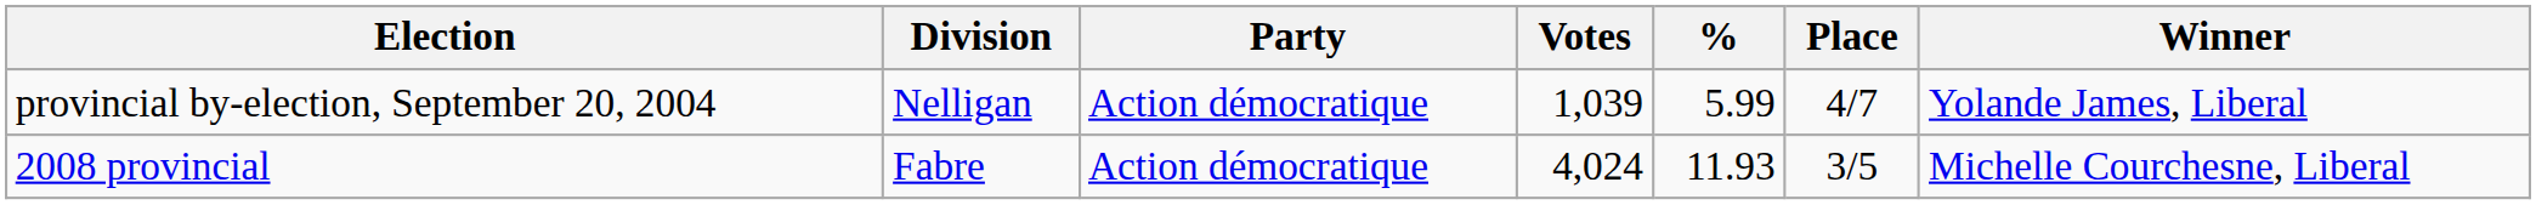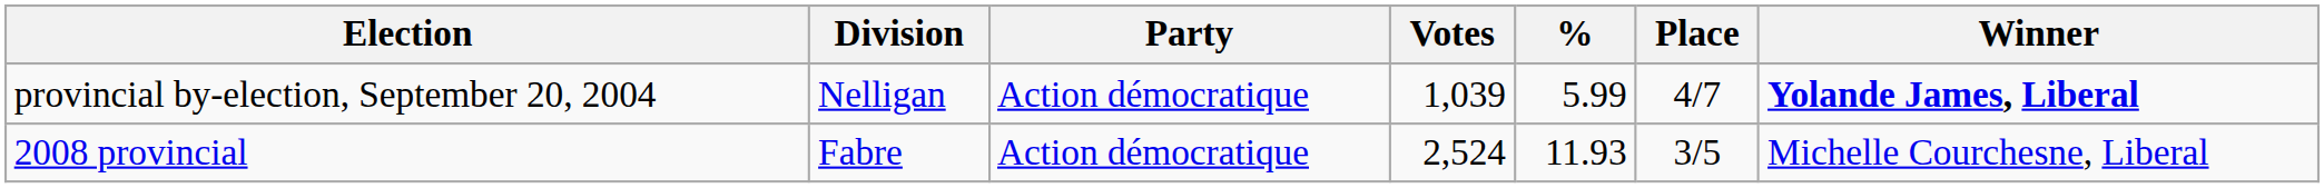provincial by-election, September 20, 2004 | Winner: normal -> bold
2008 provincial | Votes: 4,024 -> 2,524
